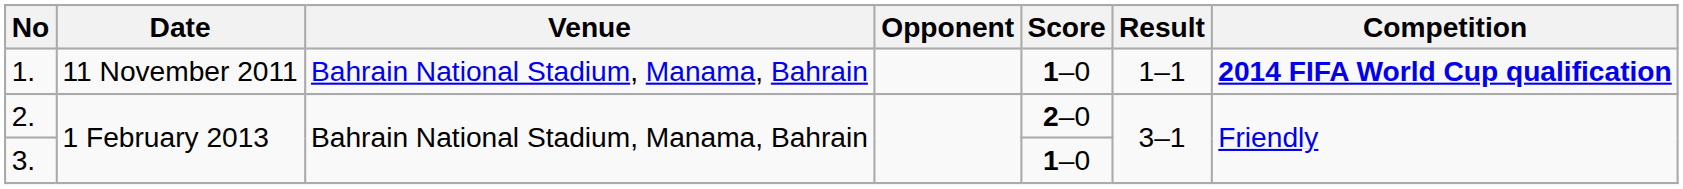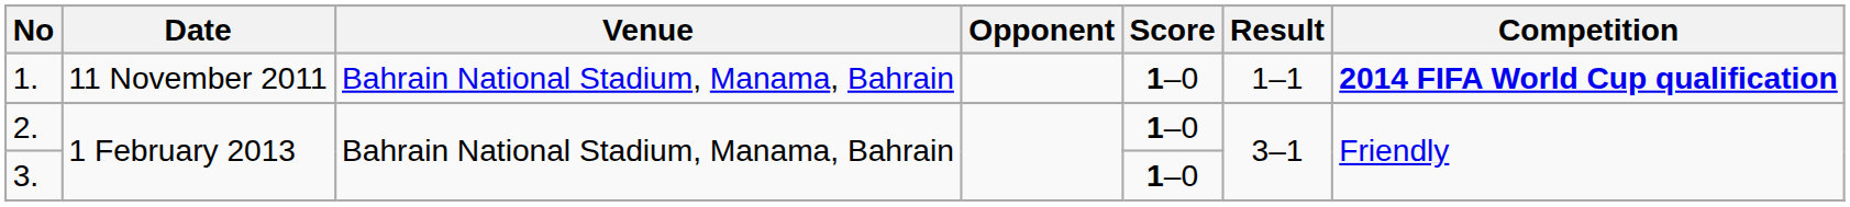2. | Score: 2–0 -> 1–0
